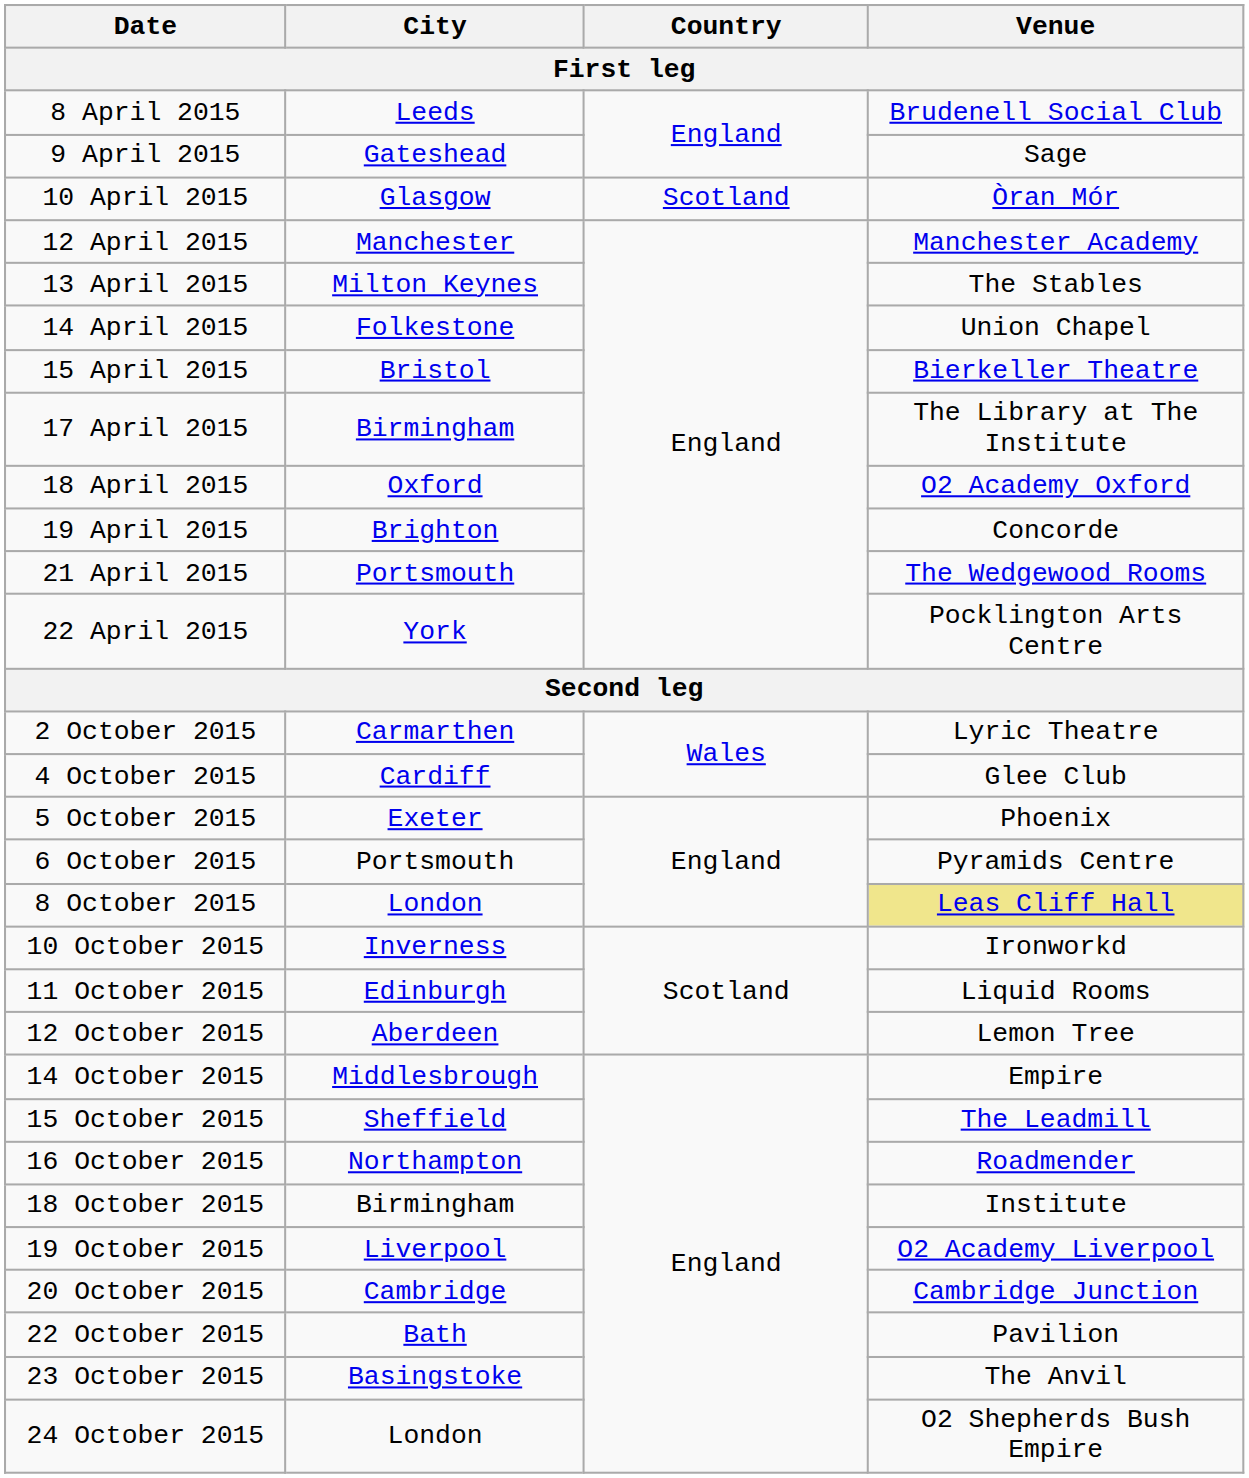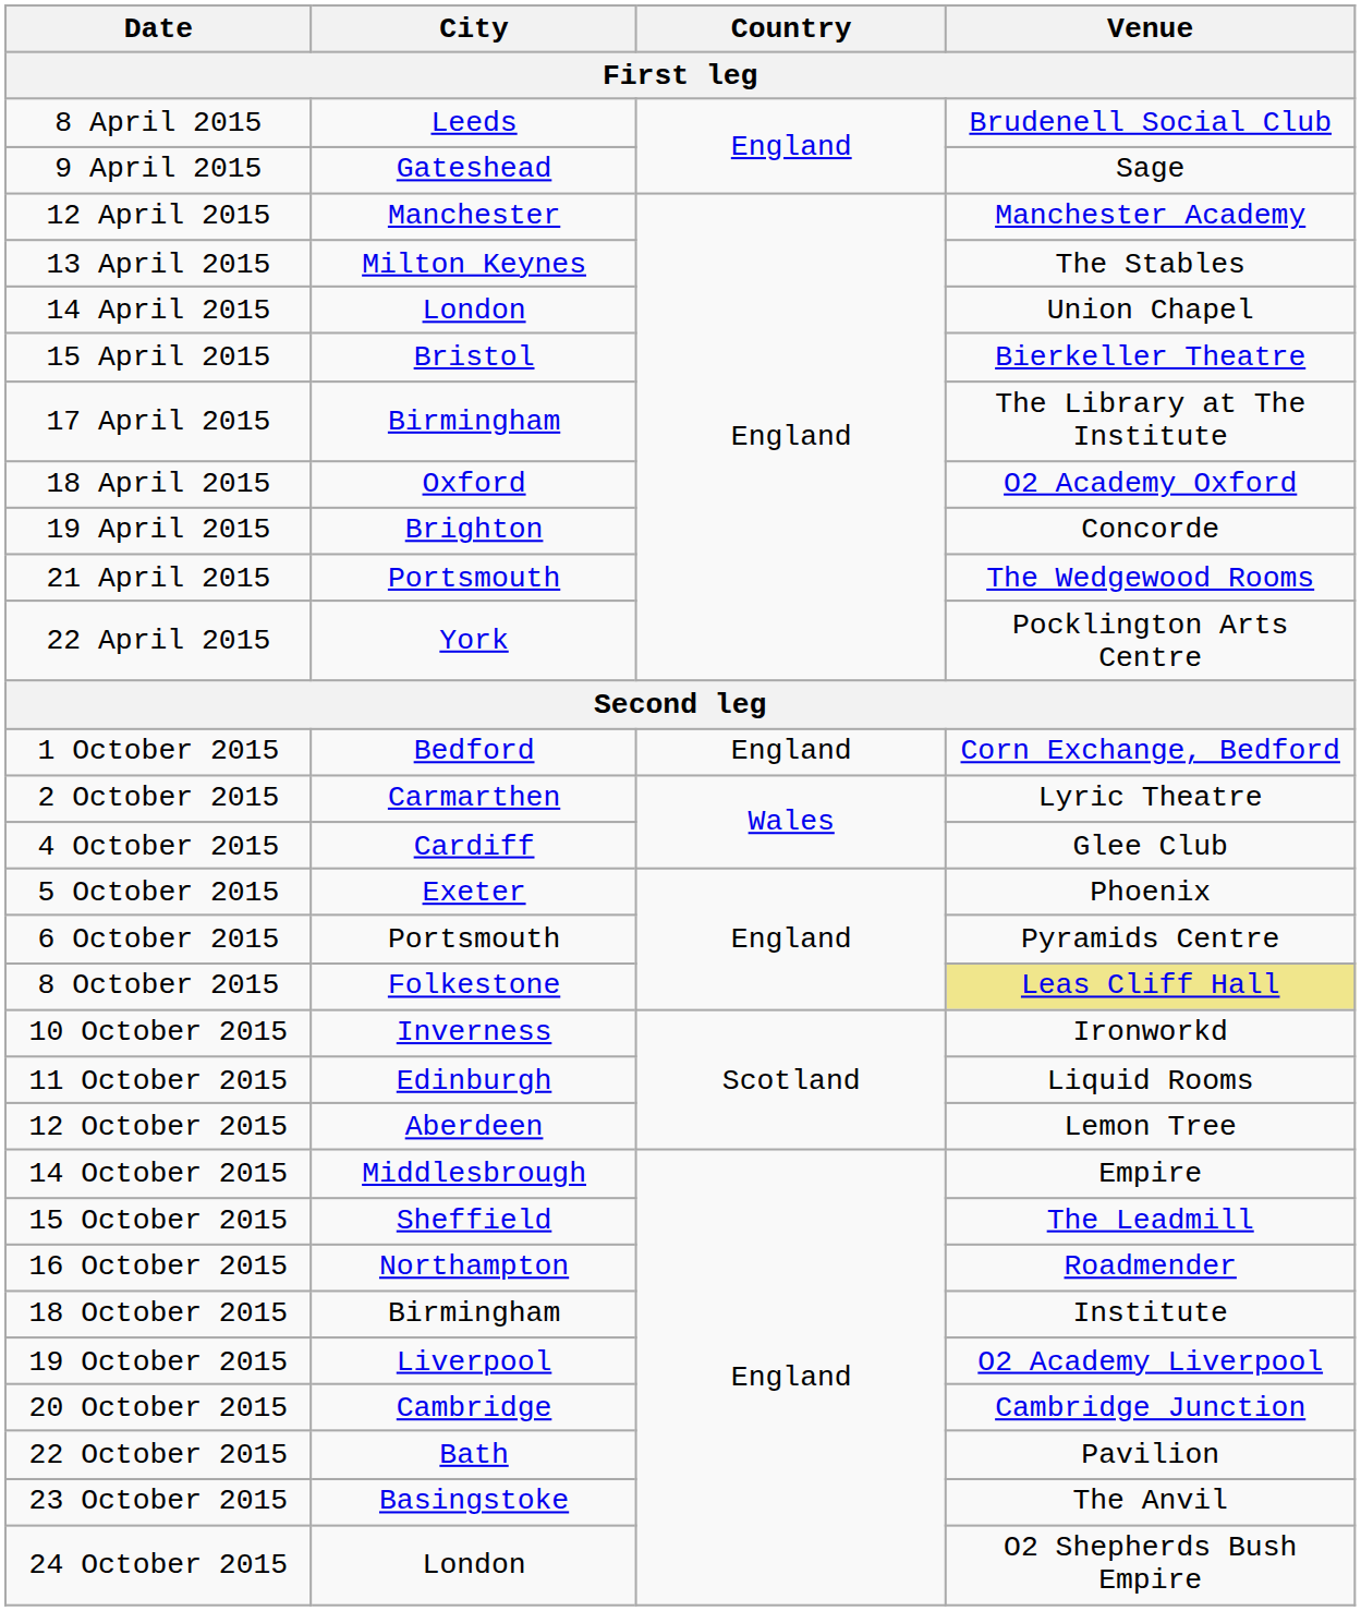- row: 10 April 2015 | Glasgow | Scotland | Òran Mór
14 April 2015 | City: Folkestone -> London
+ row: 1 October 2015 | Bedford | England | Corn Exchange, Bedford
8 October 2015 | City: London -> Folkestone
